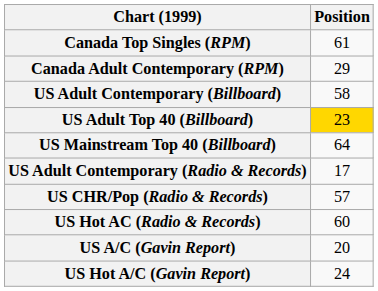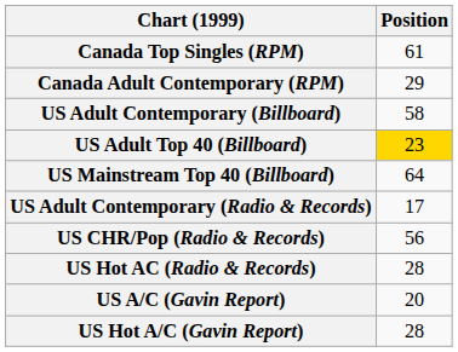US CHR/Pop (Radio & Records) | Position: 57 -> 56
US Hot AC (Radio & Records) | Position: 60 -> 28
US Hot A/C (Gavin Report) | Position: 24 -> 28
